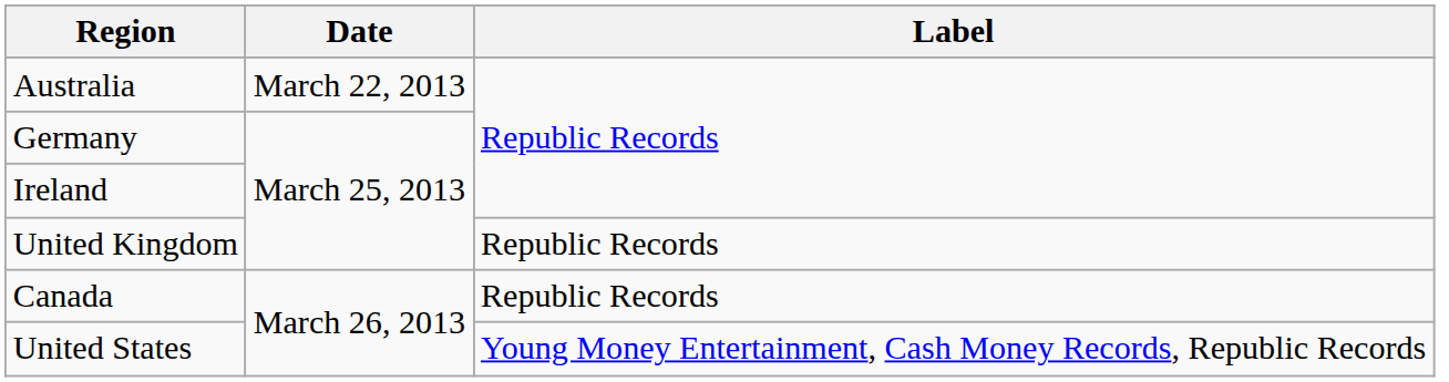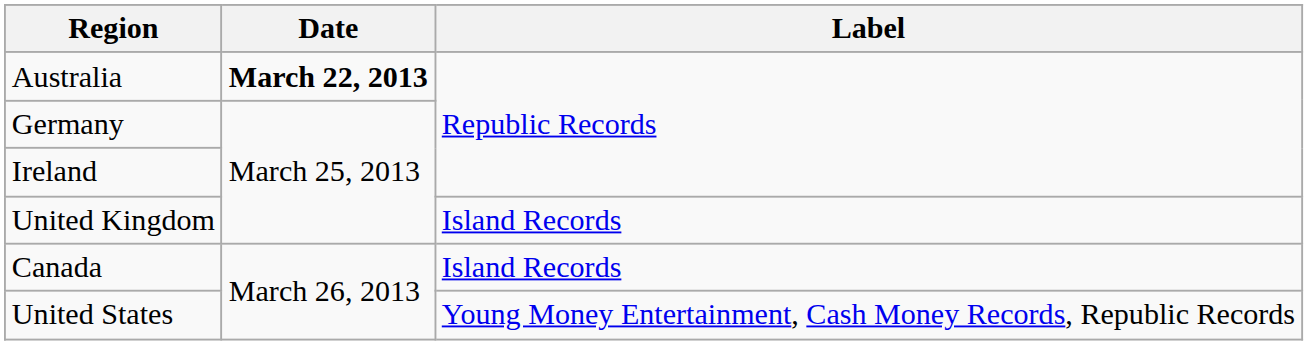Australia | Date: normal -> bold
United Kingdom | Label: Republic Records -> Island Records
Canada | Label: Republic Records -> Island Records
